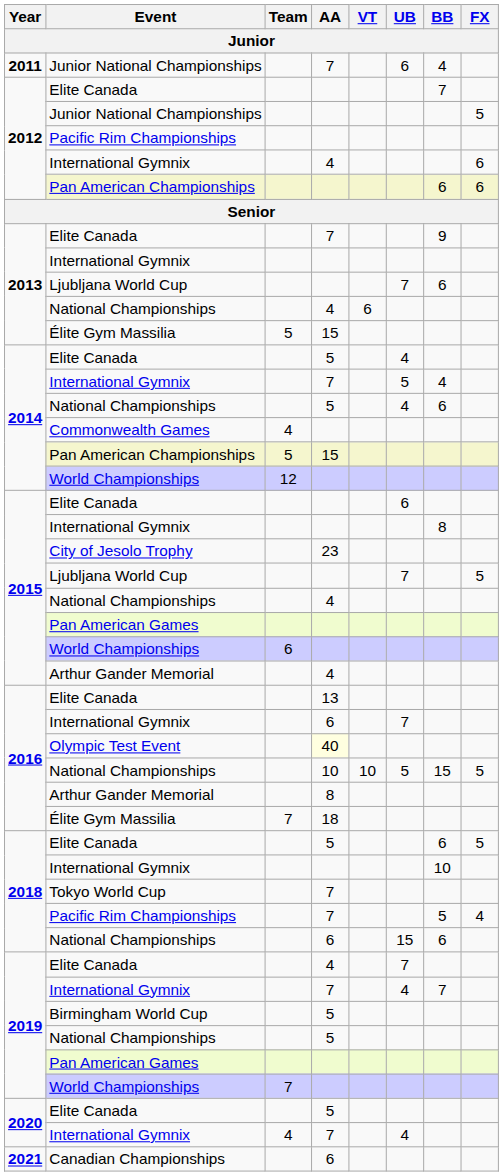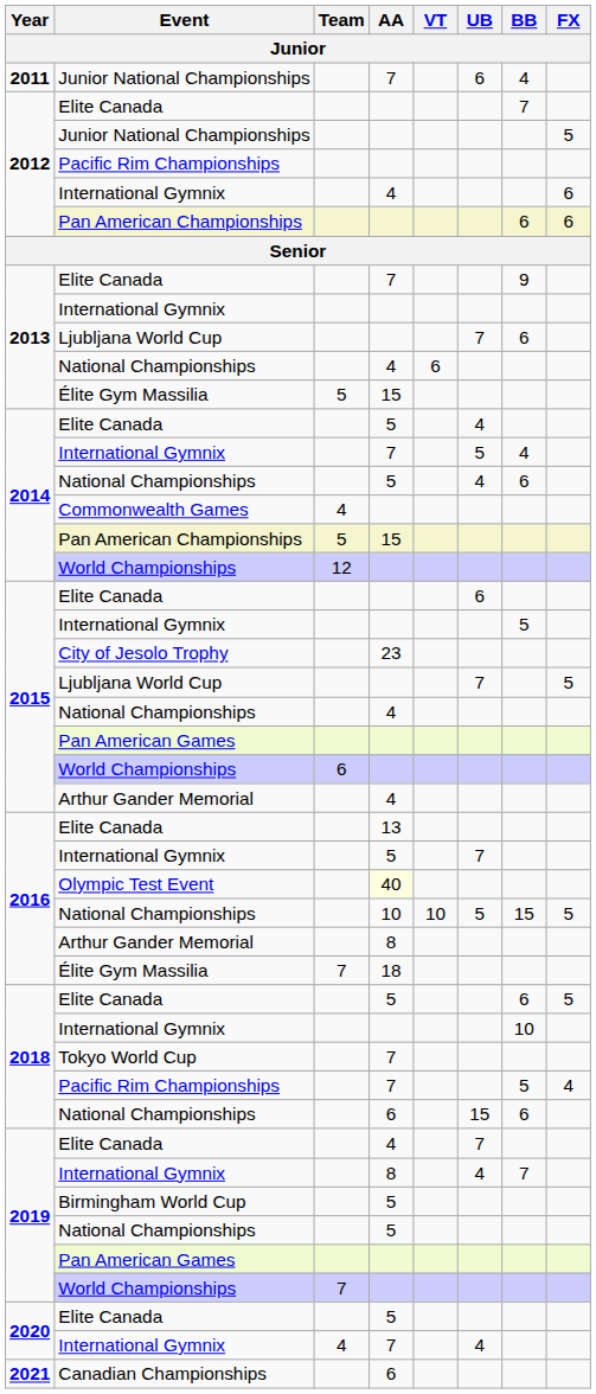2015 / International Gymnix | BB: 8 -> 5
2016 / International Gymnix | AA: 6 -> 5
2019 / International Gymnix | AA: 7 -> 8
